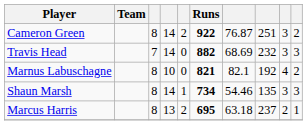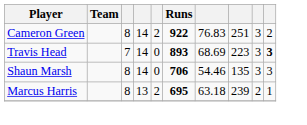Cameron Green | column 7: 76.87 -> 76.83
Travis Head | Runs: 882 -> 893
Travis Head | column 8: 232 -> 223
Travis Head | column 10: normal -> bold
- row: Marnus Labuschagne | 8 | 10 | 0 | 821 | 82.1 | 192 | 4 | 2
Shaun Marsh | column 5: 1 -> 0
Shaun Marsh | Runs: 734 -> 706
Marcus Harris | column 8: 237 -> 239
